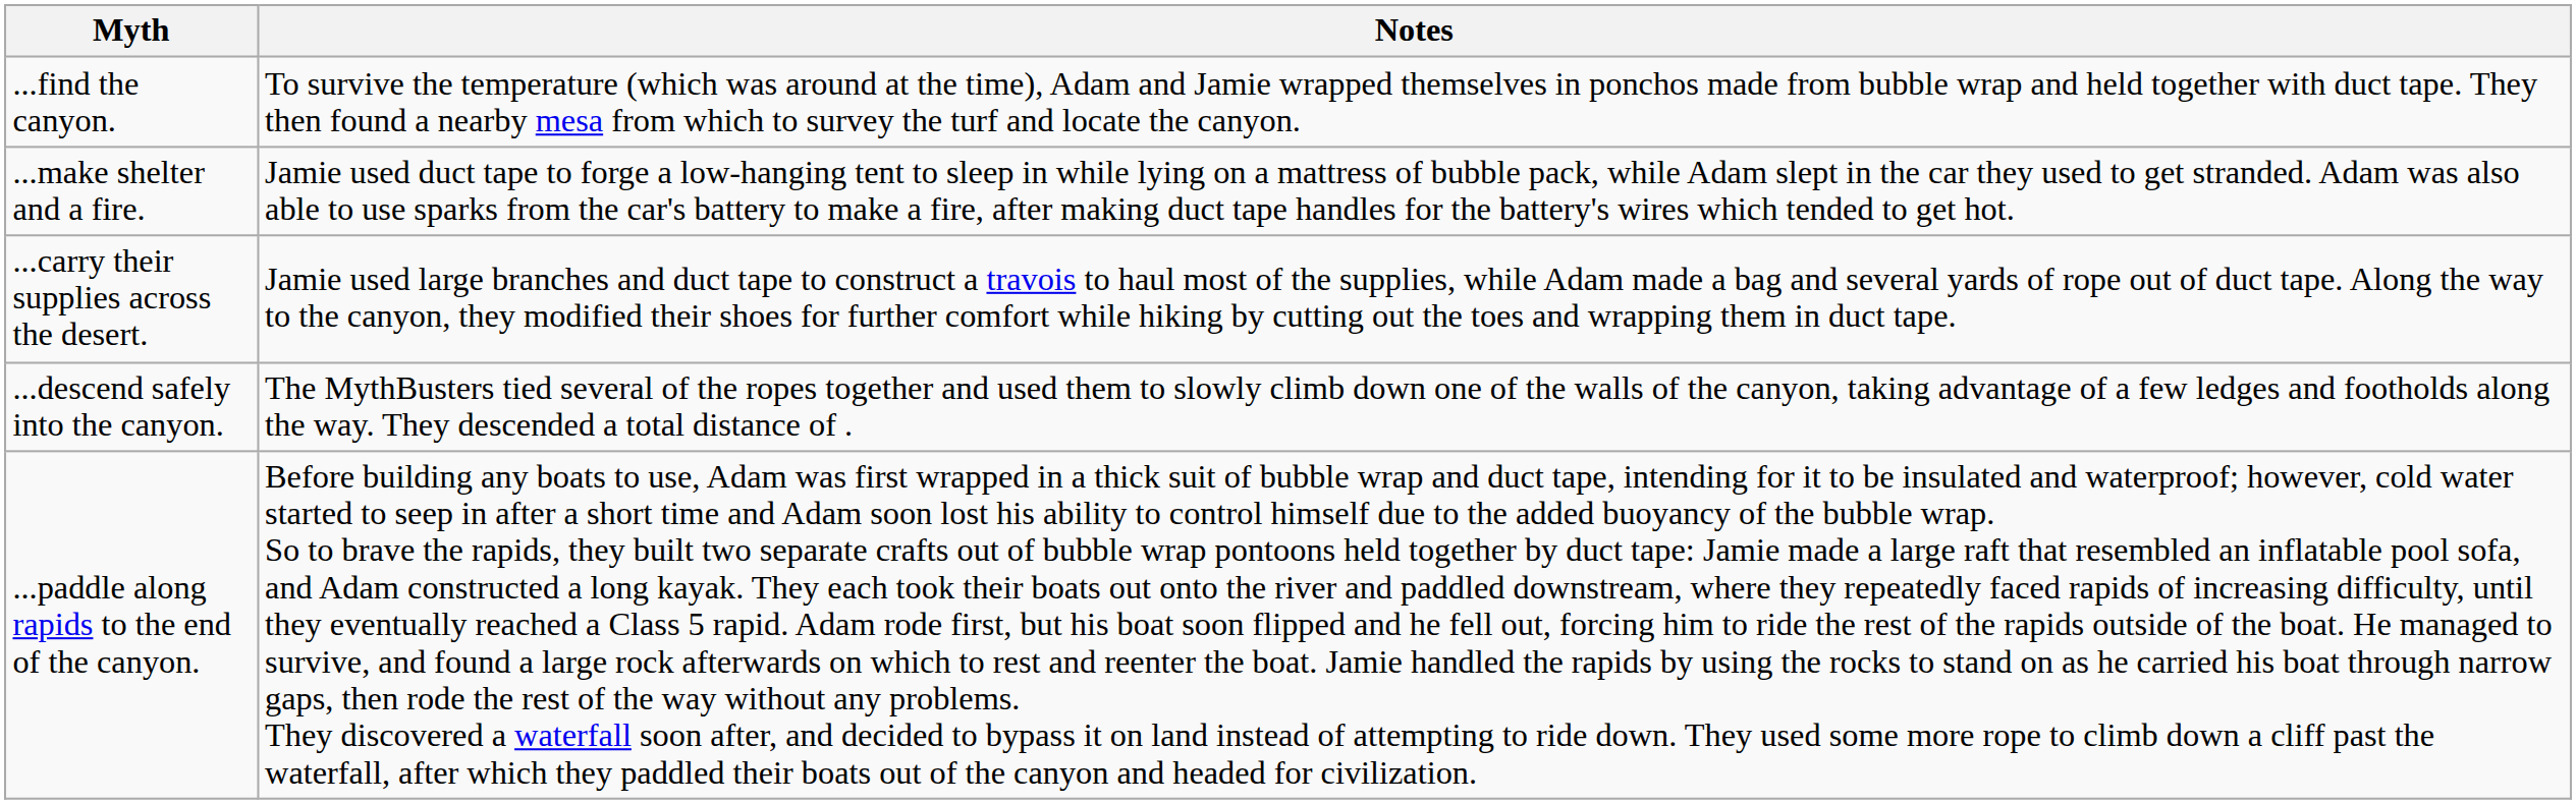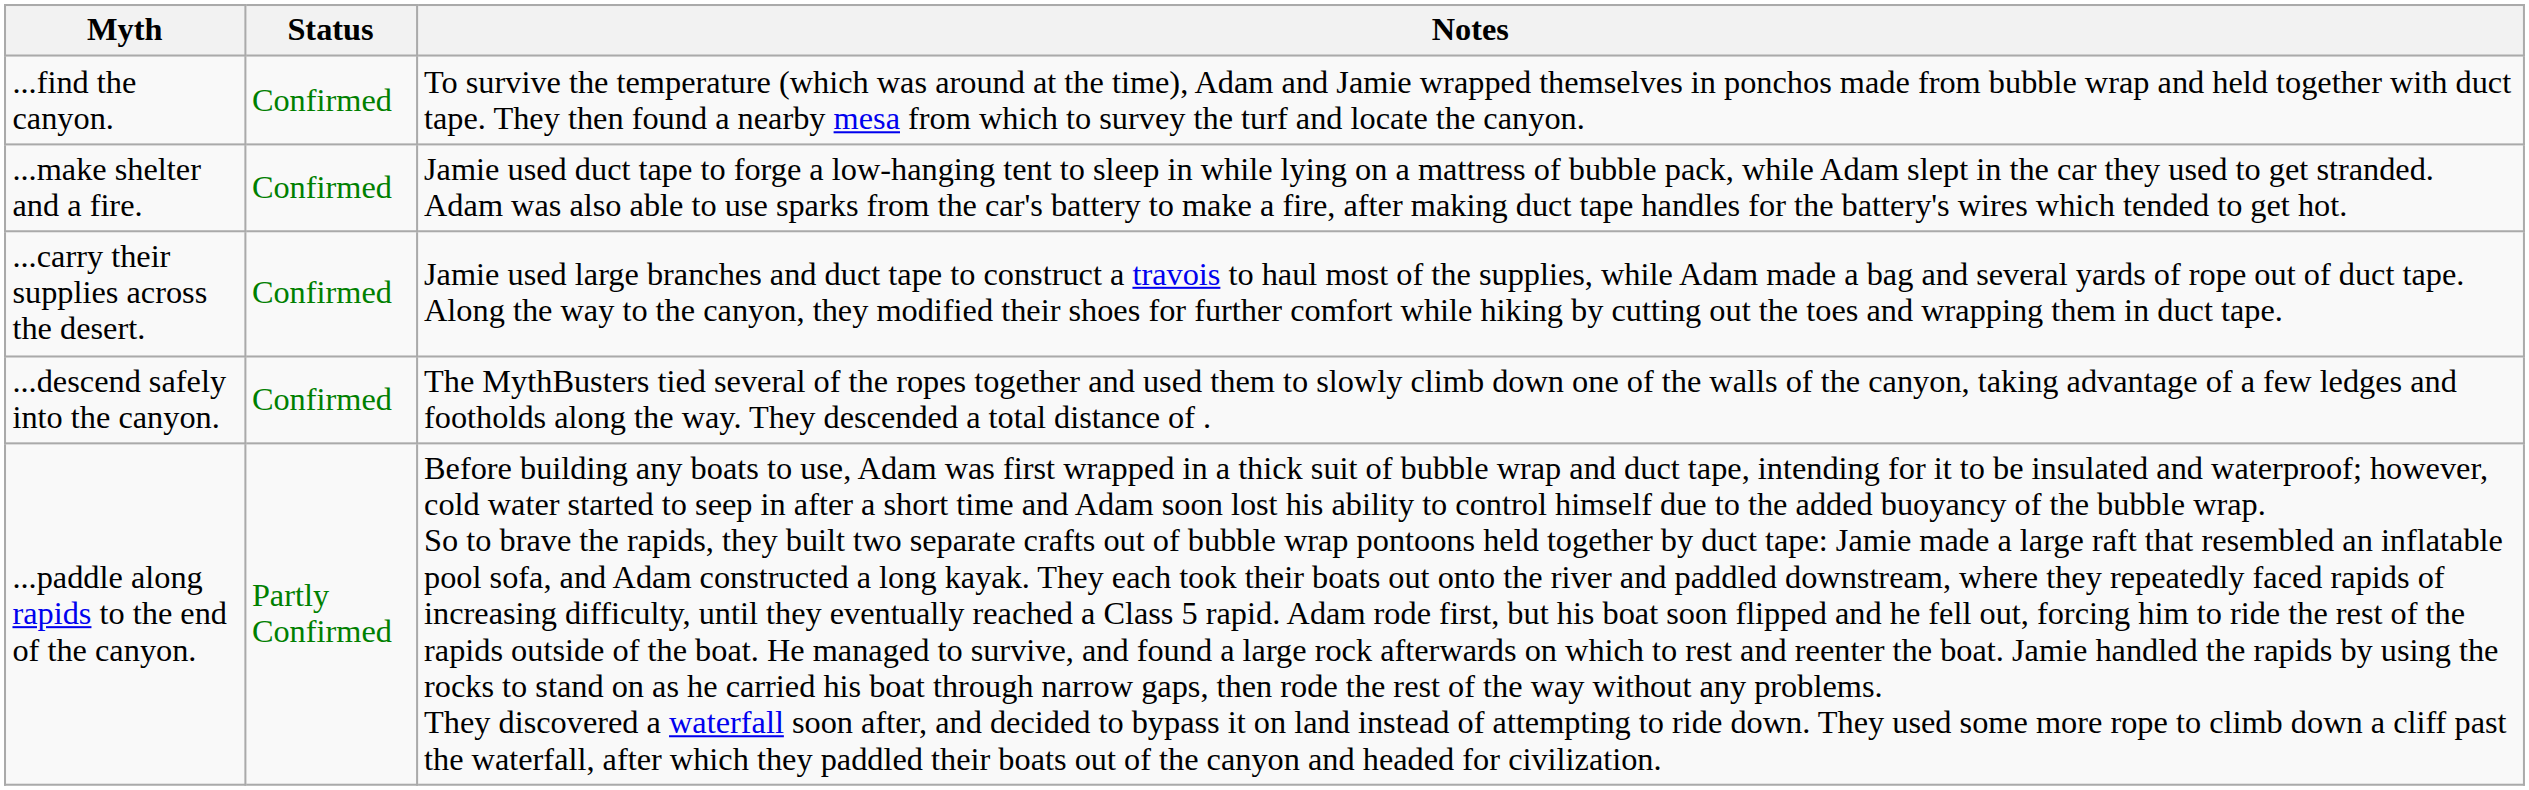+ column: Status | Confirmed | Confirmed | Confirmed | Confirmed | Partly Confirmed
